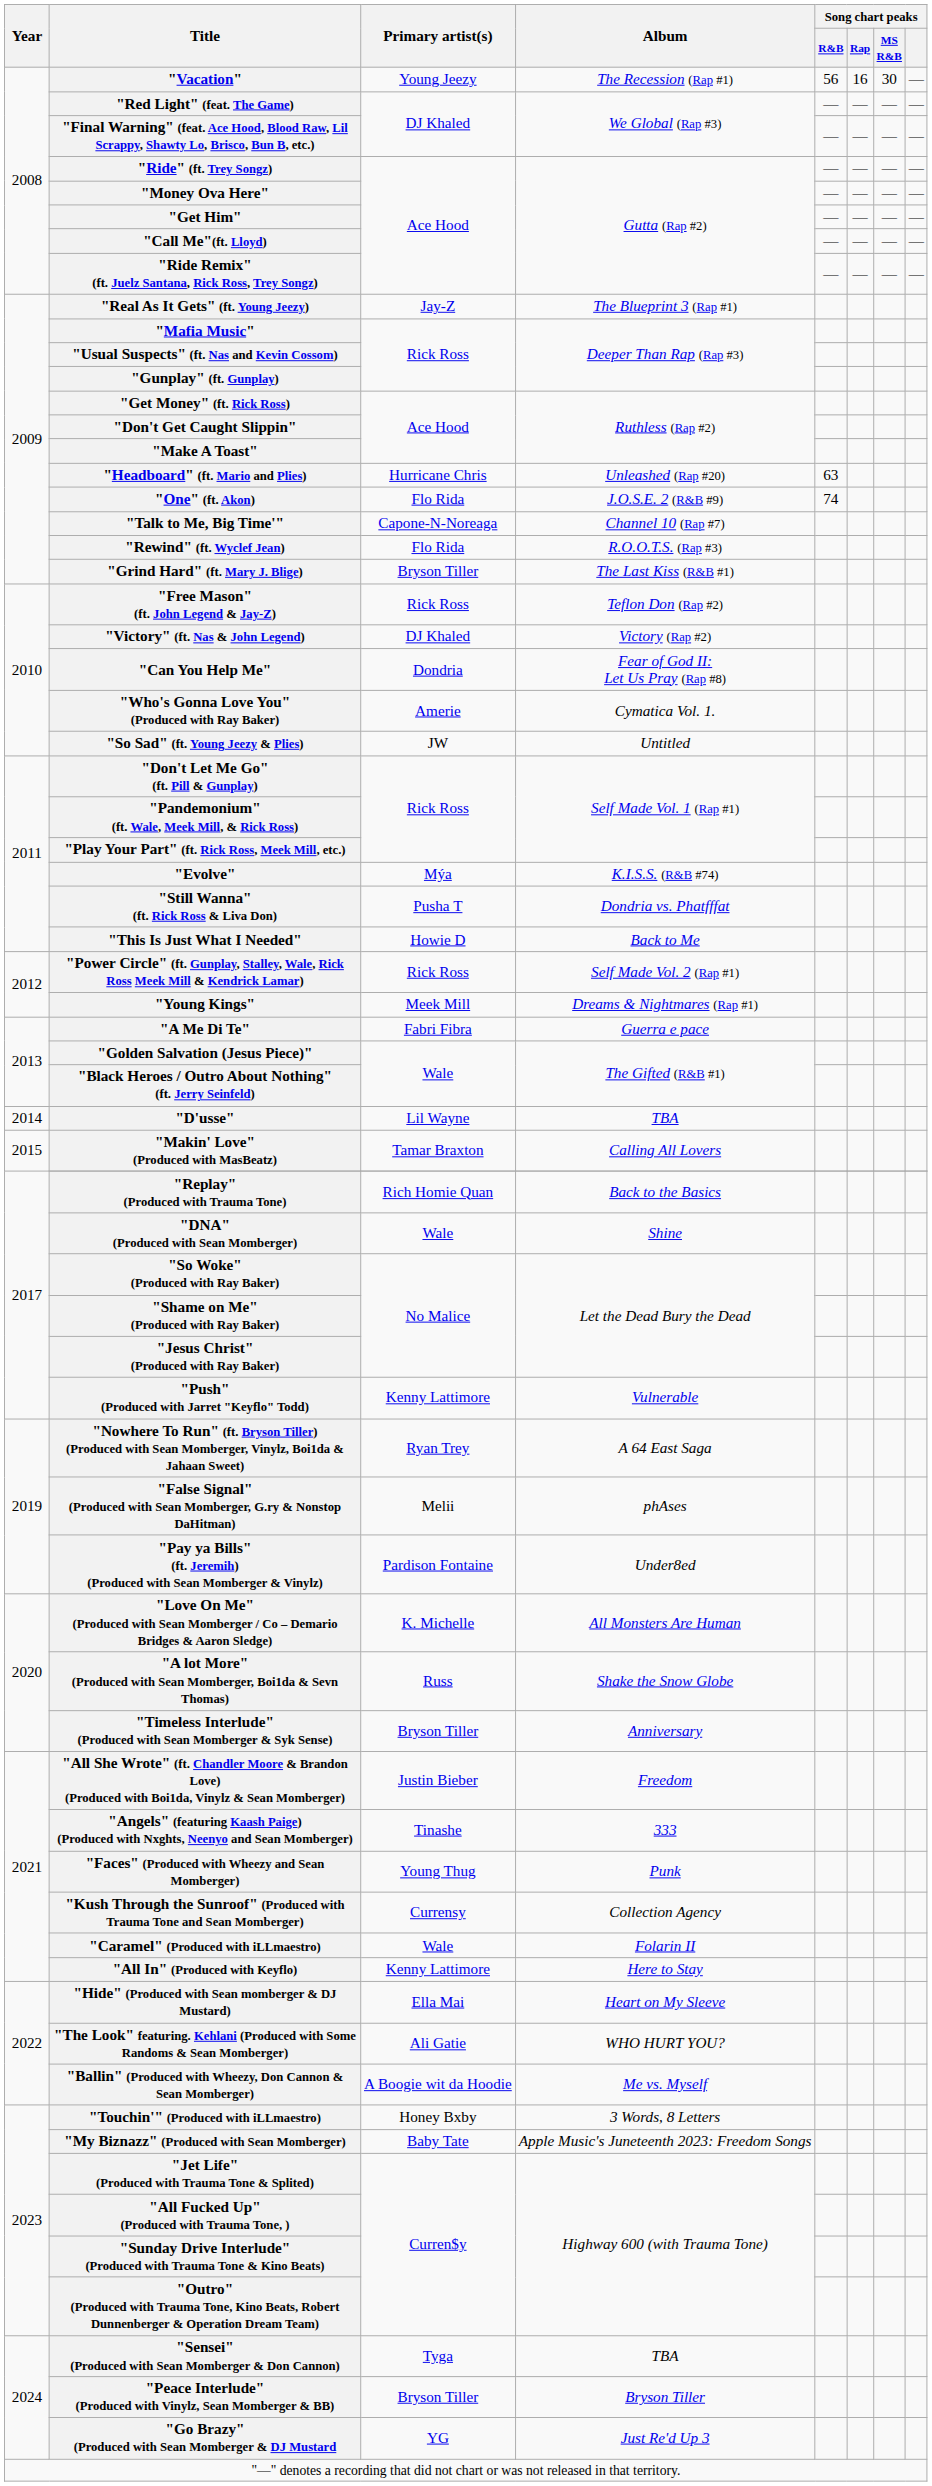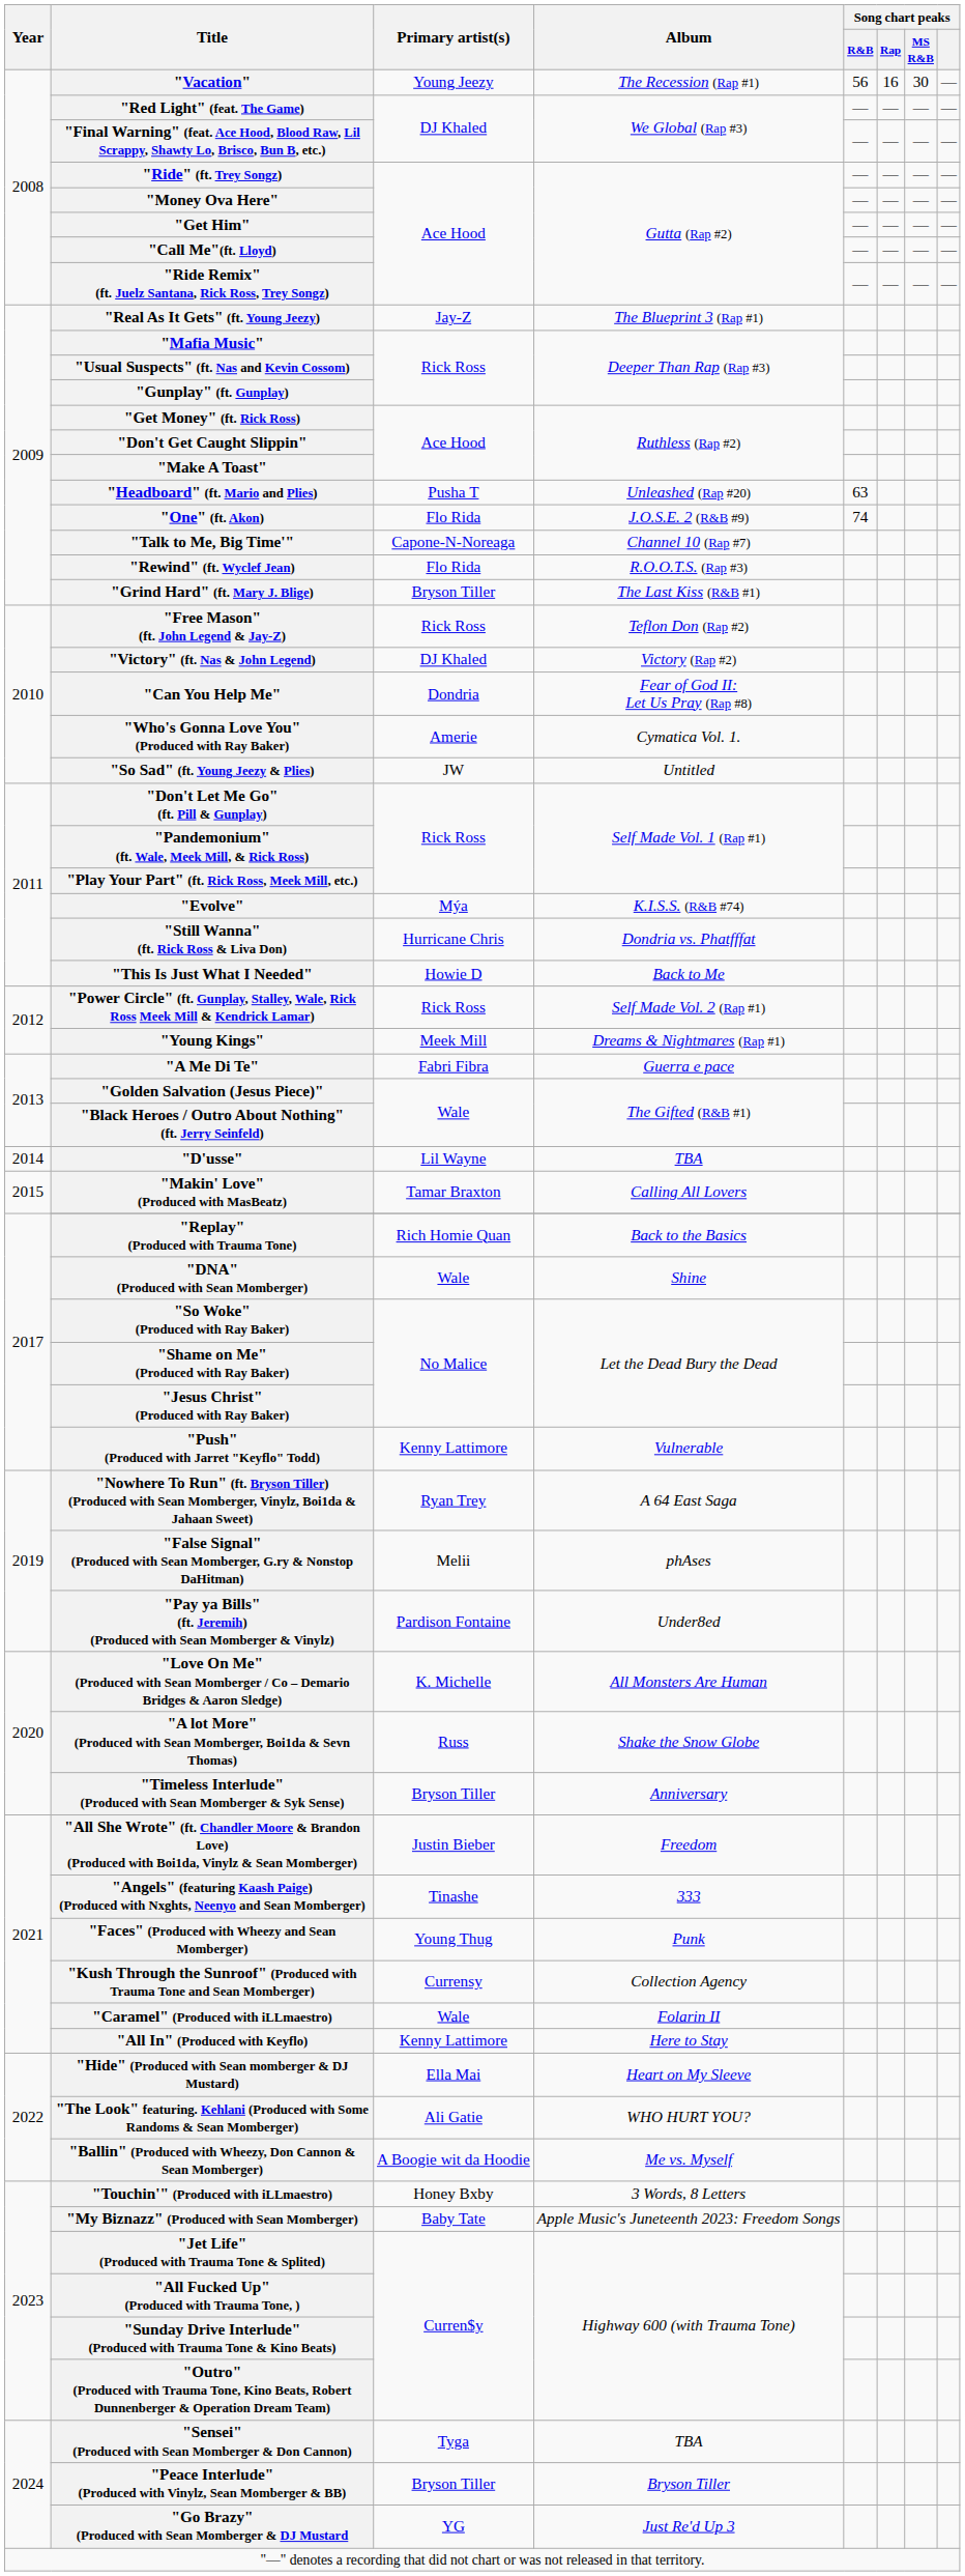"Headboard" (ft. Mario and Plies) | Primary artist(s): Hurricane Chris -> Pusha T
"Still Wanna" (ft. Rick Ross & Liva Don) | Primary artist(s): Pusha T -> Hurricane Chris
